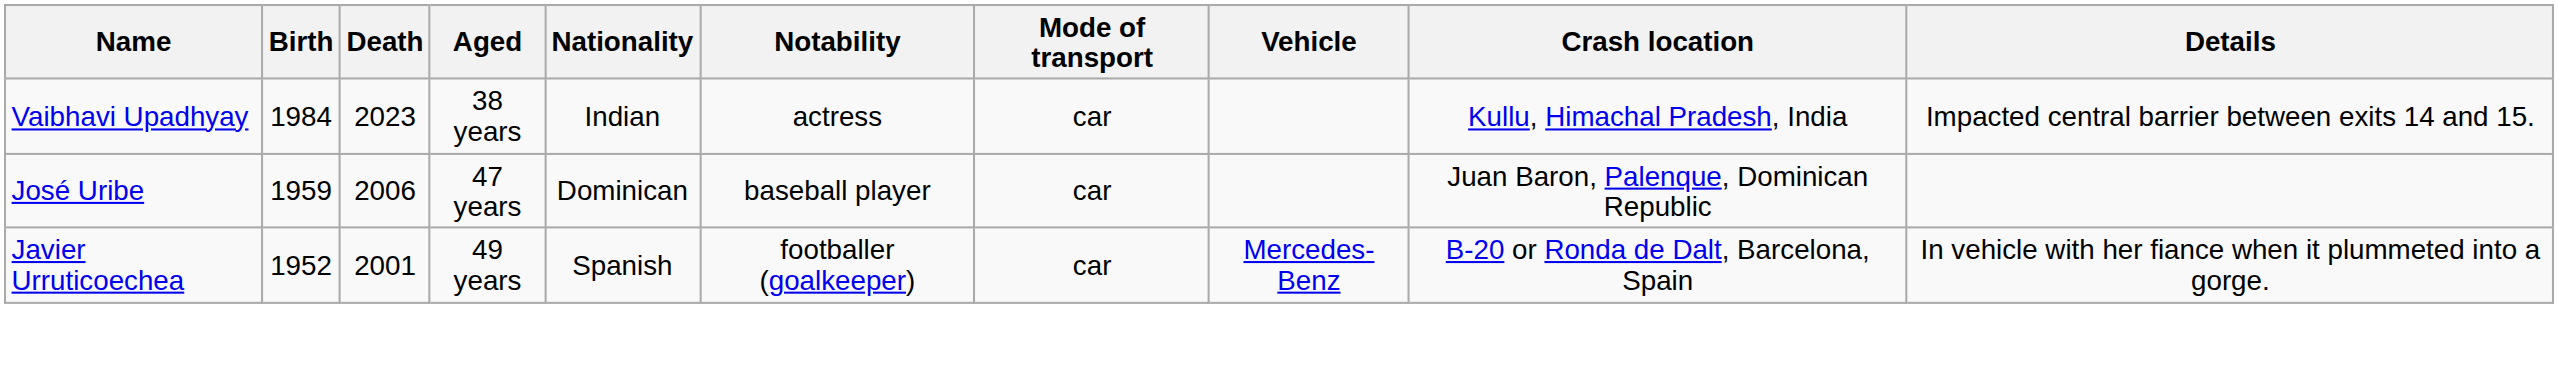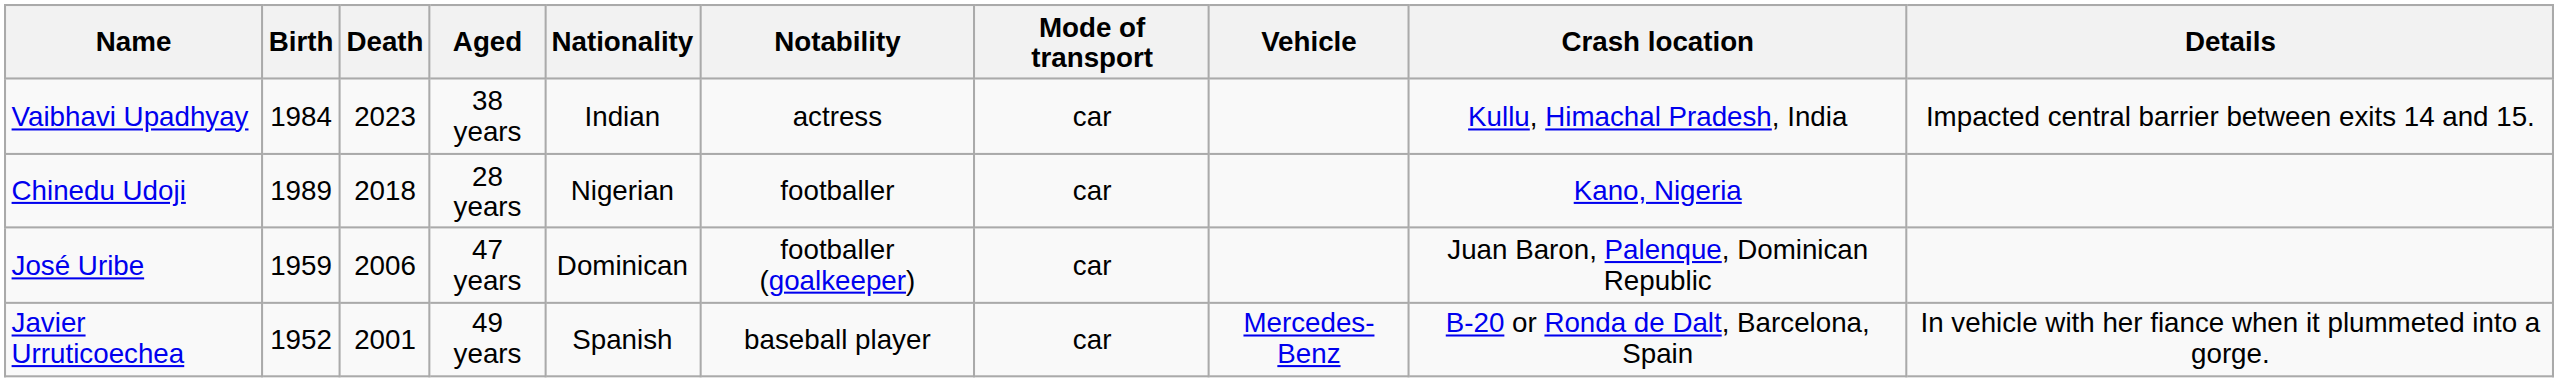+ row: Chinedu Udoji | 1989 | 2018 | 28 years | Nigerian | footballer | car | Kano, Nigeria
José Uribe | Notability: baseball player -> footballer (goalkeeper)
Javier Urruticoechea | Notability: footballer (goalkeeper) -> baseball player
